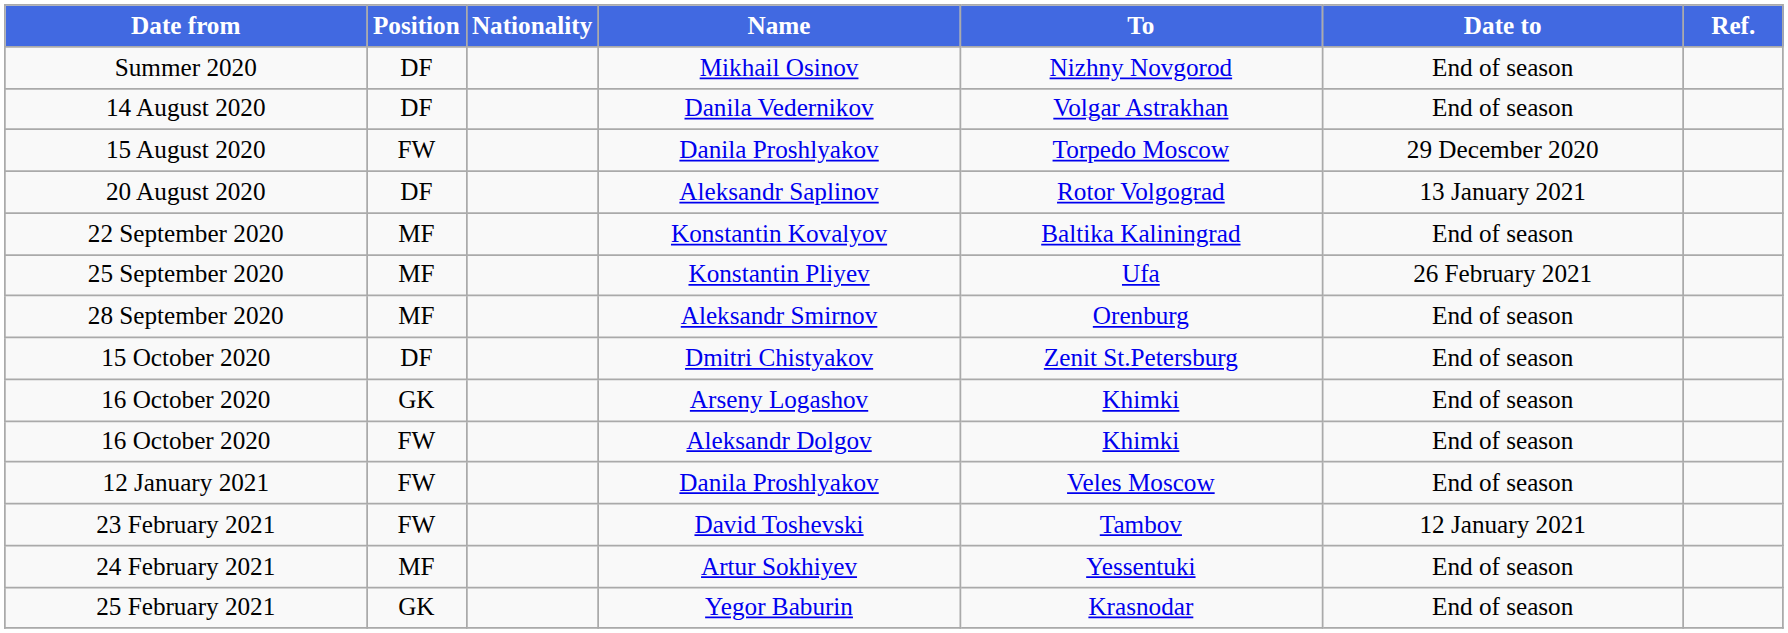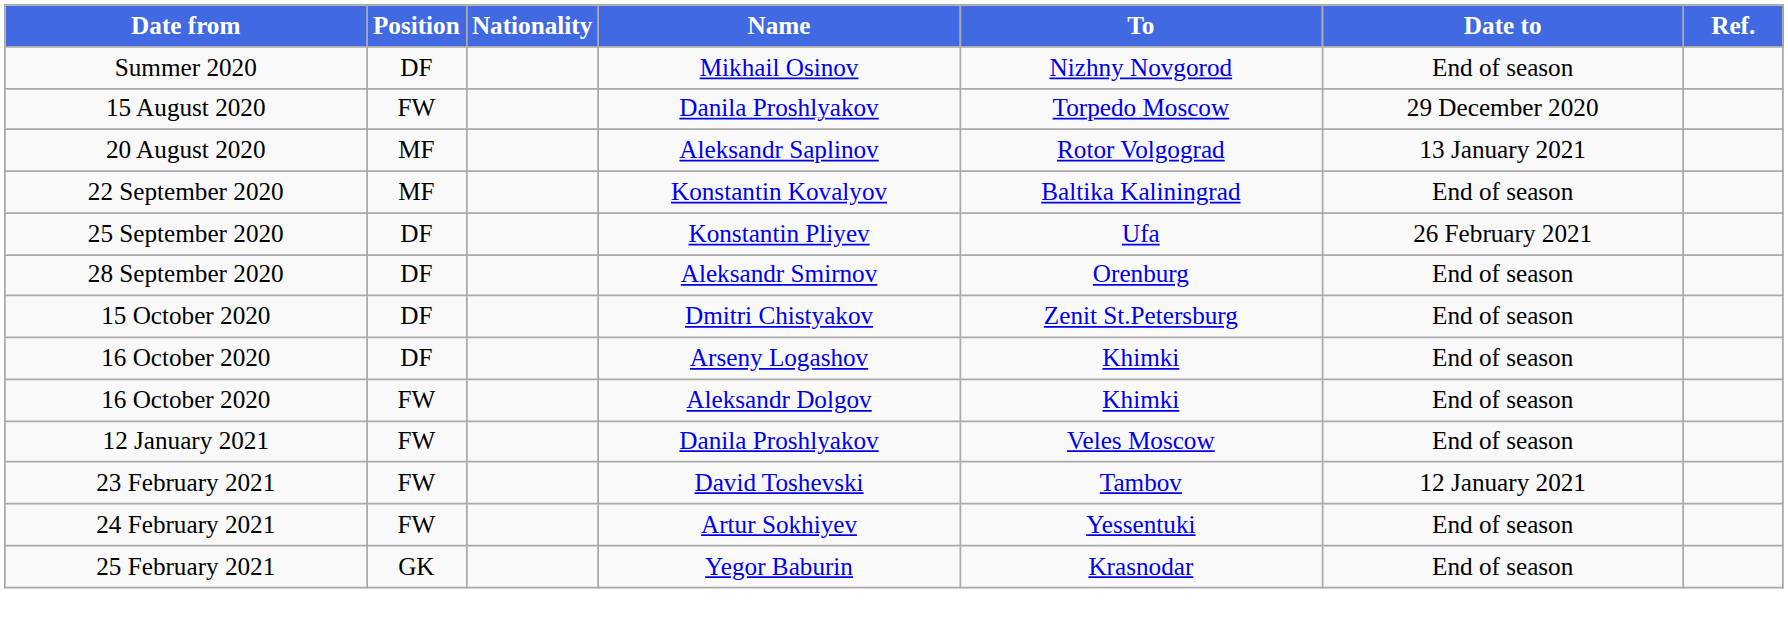- row: 14 August 2020 | DF | Danila Vedernikov | Volgar Astrakhan | End of season
20 August 2020 | Position: DF -> MF
25 September 2020 | Position: MF -> DF
28 September 2020 | Position: MF -> DF
16 October 2020 / Arseny Logashov | Position: GK -> DF
24 February 2021 | Position: MF -> FW
